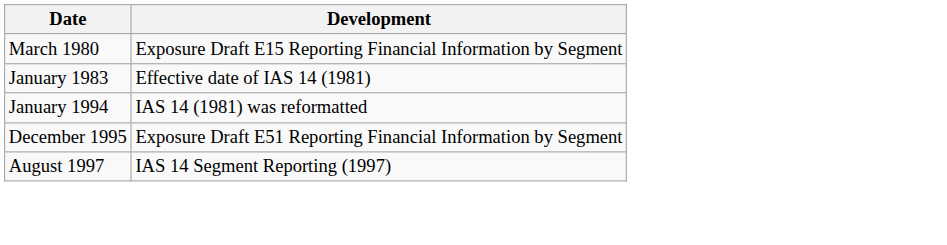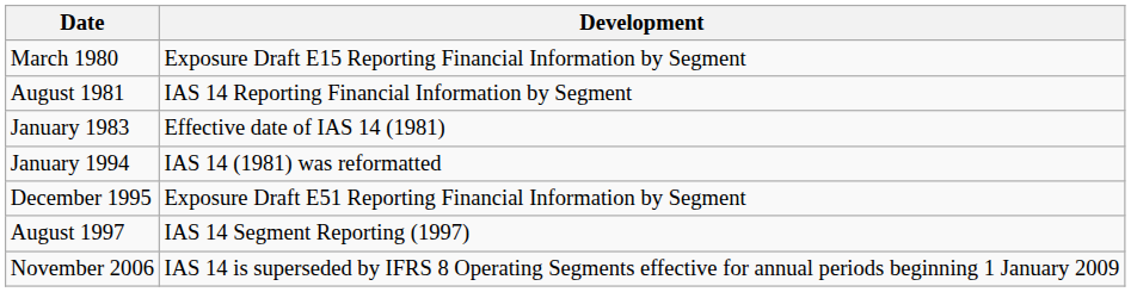+ row: August 1981 | IAS 14 Reporting Financial Information by Segment
+ row: November 2006 | IAS 14 is superseded by IFRS 8 Operating Segments effective for annual periods beginning 1 January 2009
